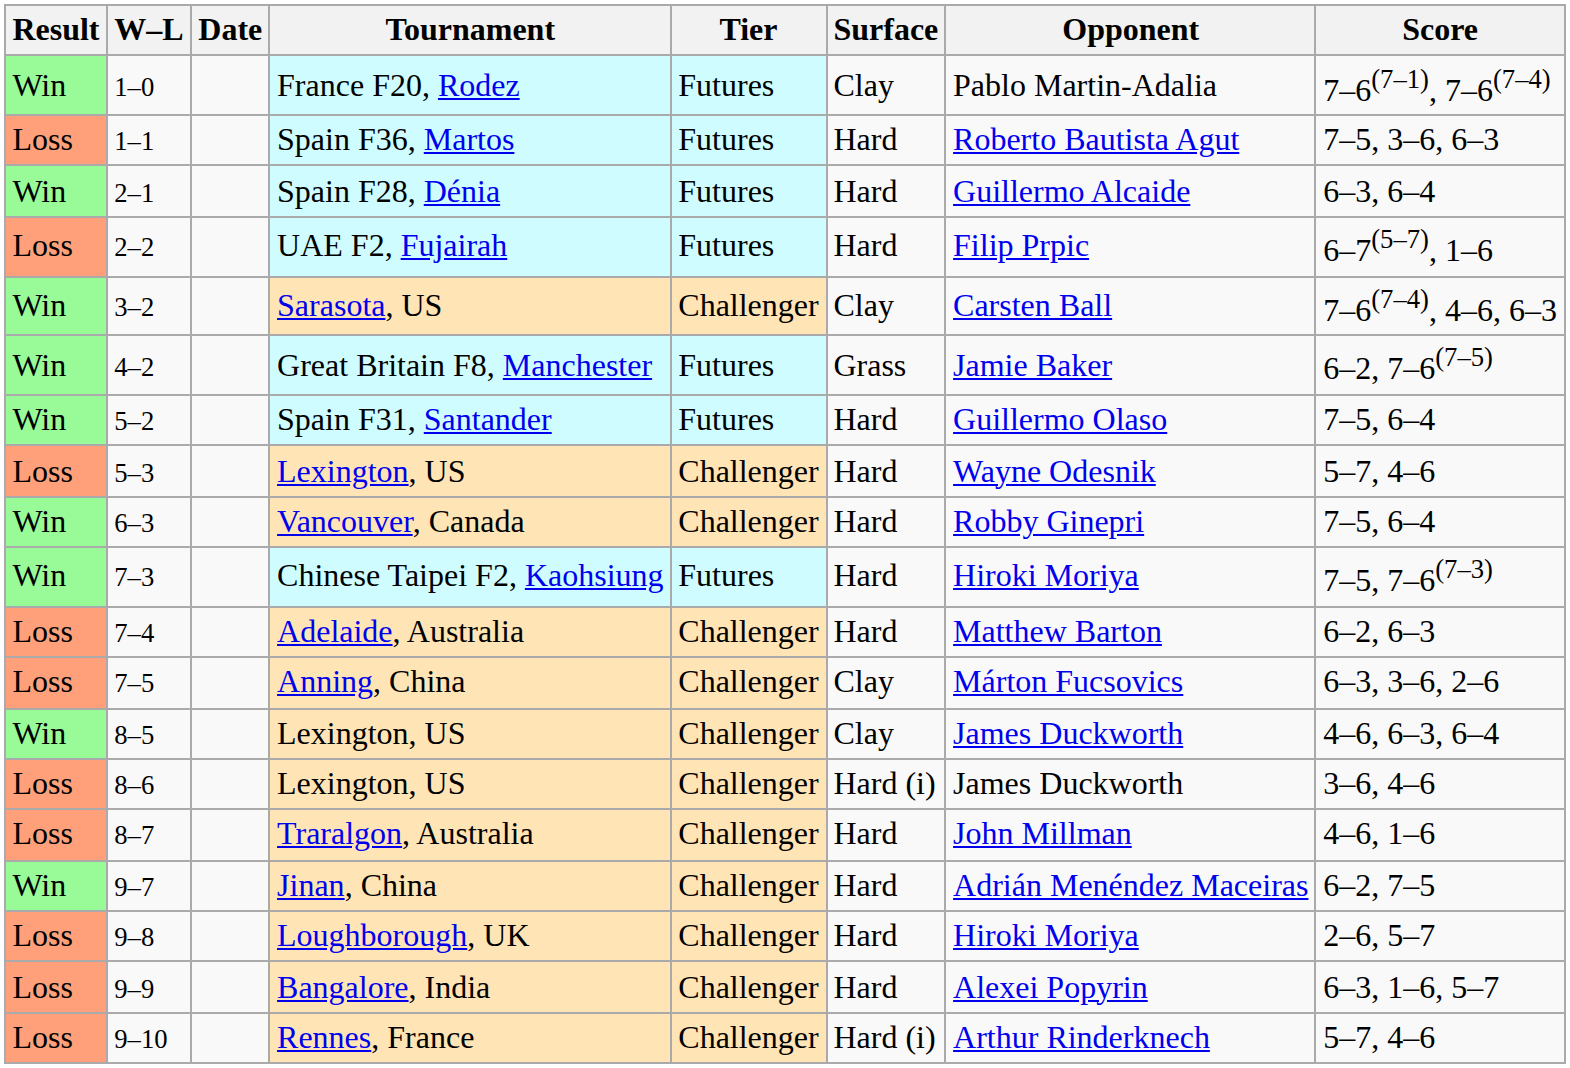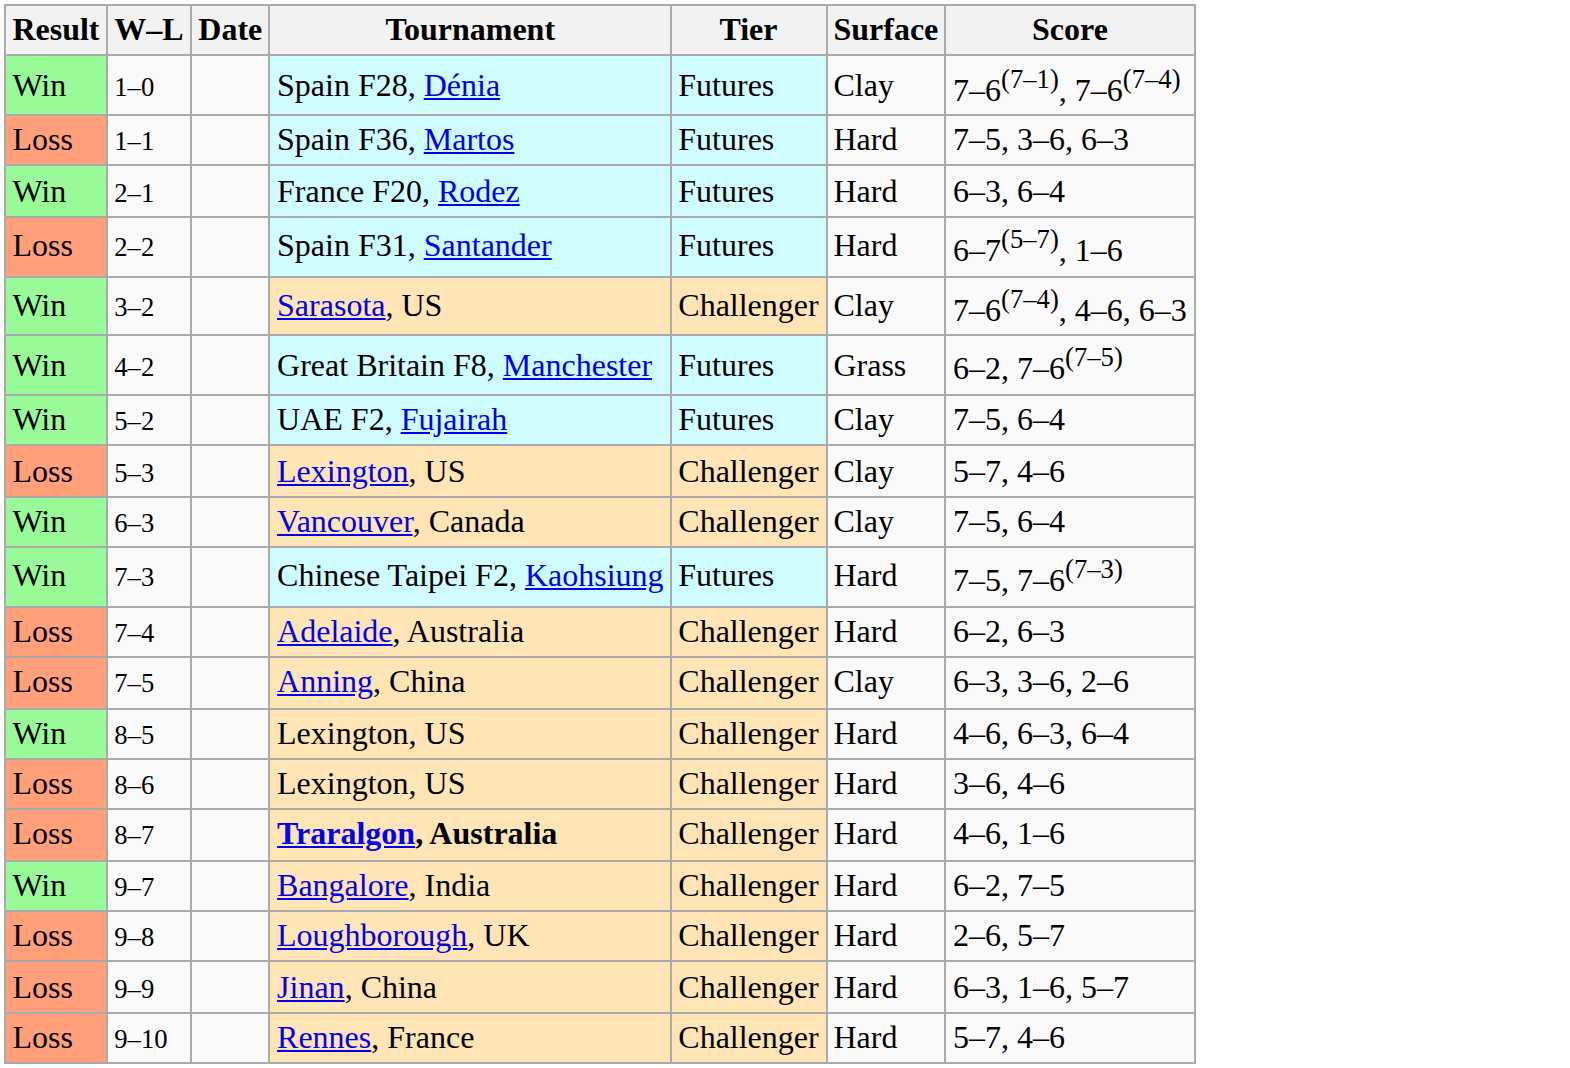- column: Opponent | Pablo Martin-Adalia | Roberto Bautista Agut | Guillermo Alcaide | Filip Prpic | Carsten Ball | Jamie Baker | Guillermo Olaso | Wayne Odesnik | Robby Ginepri | Hiroki Moriya | Matthew Barton | Márton Fucsovics | James Duckworth | James Duckworth | John Millman | Adrián Menéndez Maceiras | Hiroki Moriya | Alexei Popyrin | Arthur Rinderknech
1–0 | Tournament: France F20, Rodez -> Spain F28, Dénia
2–1 | Tournament: Spain F28, Dénia -> France F20, Rodez
2–2 | Tournament: UAE F2, Fujairah -> Spain F31, Santander
5–2 | Tournament: Spain F31, Santander -> UAE F2, Fujairah
5–2 | Surface: Hard -> Clay
5–3 | Surface: Hard -> Clay
6–3 | Surface: Hard -> Clay
8–5 | Surface: Clay -> Hard
8–6 | Surface: Hard (i) -> Hard
8–7 | Tournament: normal -> bold
9–7 | Tournament: Jinan, China -> Bangalore, India
9–9 | Tournament: Bangalore, India -> Jinan, China
9–10 | Surface: Hard (i) -> Hard
